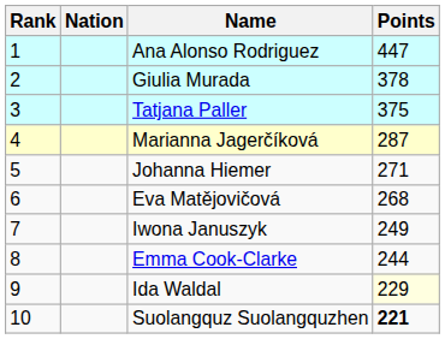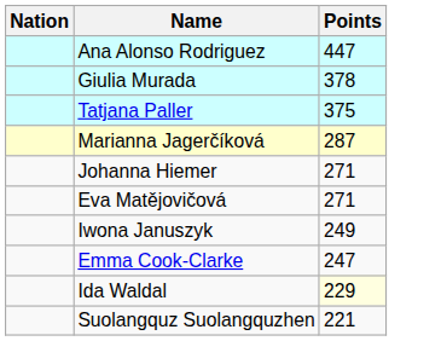- column: Rank | 1 | 2 | 3 | 4 | 5 | 6 | 7 | 8 | 9 | 10
Eva Matějovičová | Points: 268 -> 271
Emma Cook-Clarke | Points: 244 -> 247
Suolangquz Suolangquzhen | Points: bold -> normal
